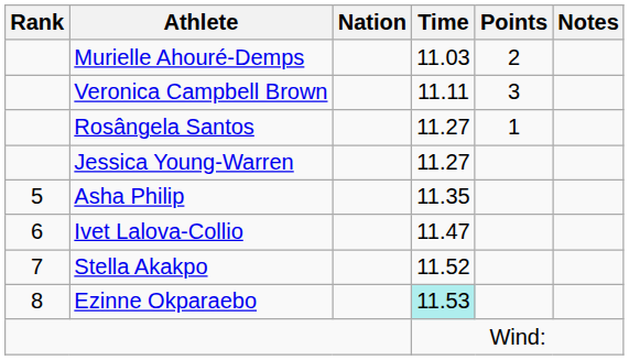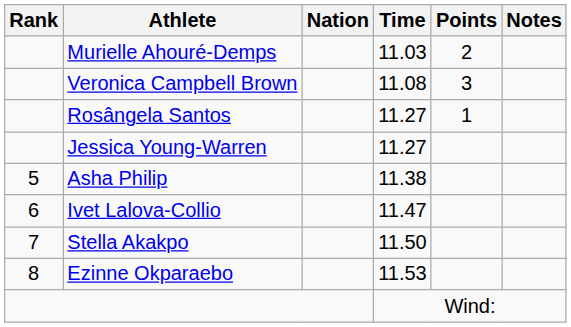Veronica Campbell Brown | Time: 11.11 -> 11.08
Asha Philip | Time: 11.35 -> 11.38
Stella Akakpo | Time: 11.52 -> 11.50
Ezinne Okparaebo | Time: paleturquoise background -> no background
